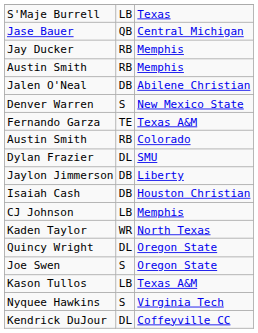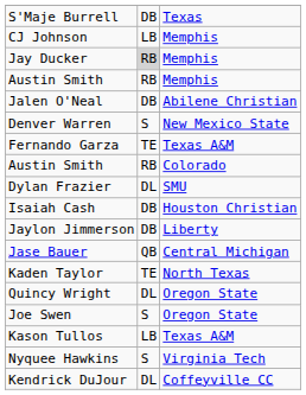S'Maje Burrell | column 2: LB -> DB
rows swapped: CJ Johnson <-> Jase Bauer
Jay Ducker | column 2: no background -> lightgrey background
rows swapped: Jaylon Jimmerson <-> Isaiah Cash
Kaden Taylor | column 2: WR -> TE
